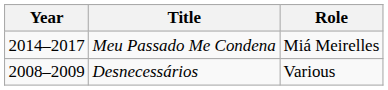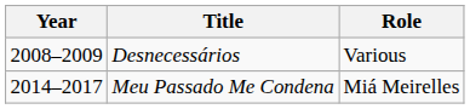rows swapped: Desnecessários <-> Meu Passado Me Condena
